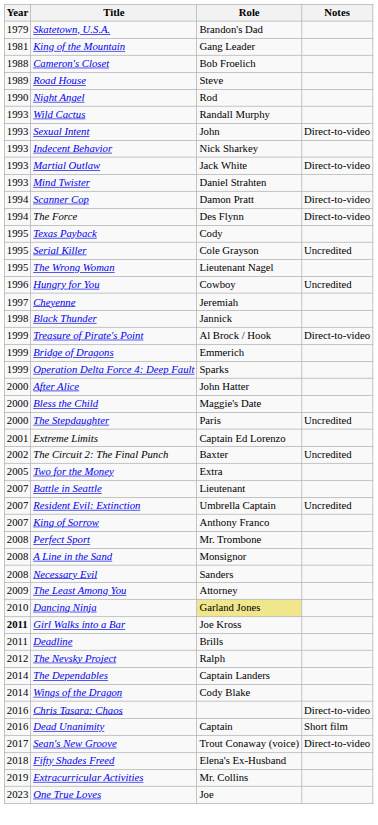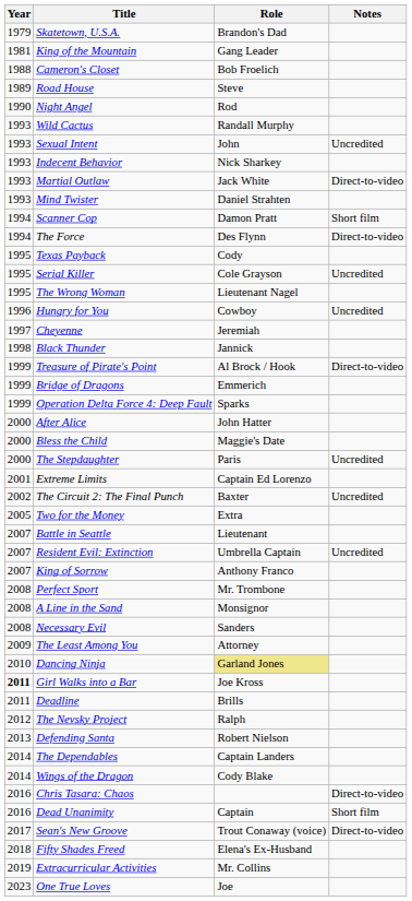Sexual Intent | Notes: Direct-to-video -> Uncredited
Scanner Cop | Notes: Direct-to-video -> Short film
+ row: 2013 | Defending Santa | Robert Nielson
